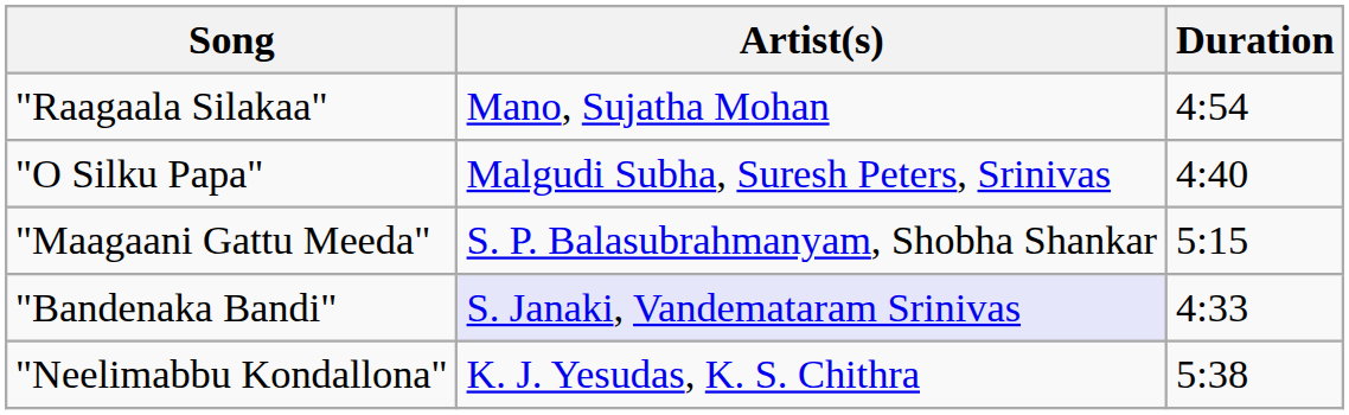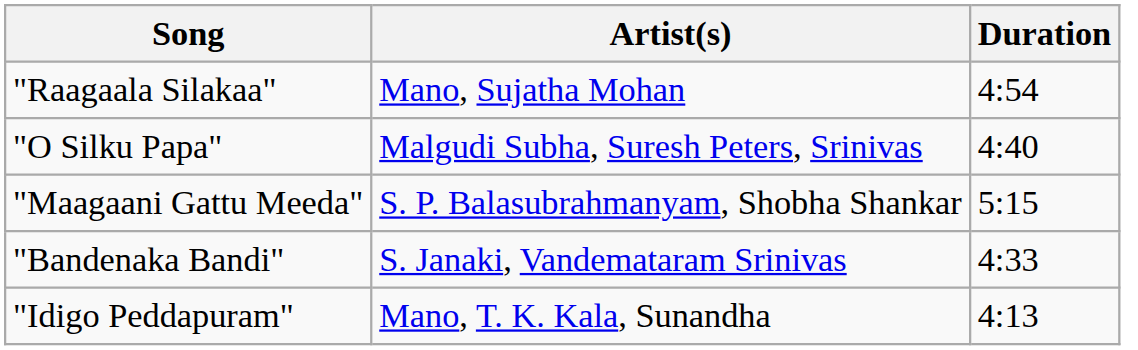"Bandenaka Bandi" | Artist(s): lavender background -> no background
+ row: "Idigo Peddapuram" | Mano, T. K. Kala, Sunandha | 4:13
- row: "Neelimabbu Kondallona" | K. J. Yesudas, K. S. Chithra | 5:38
